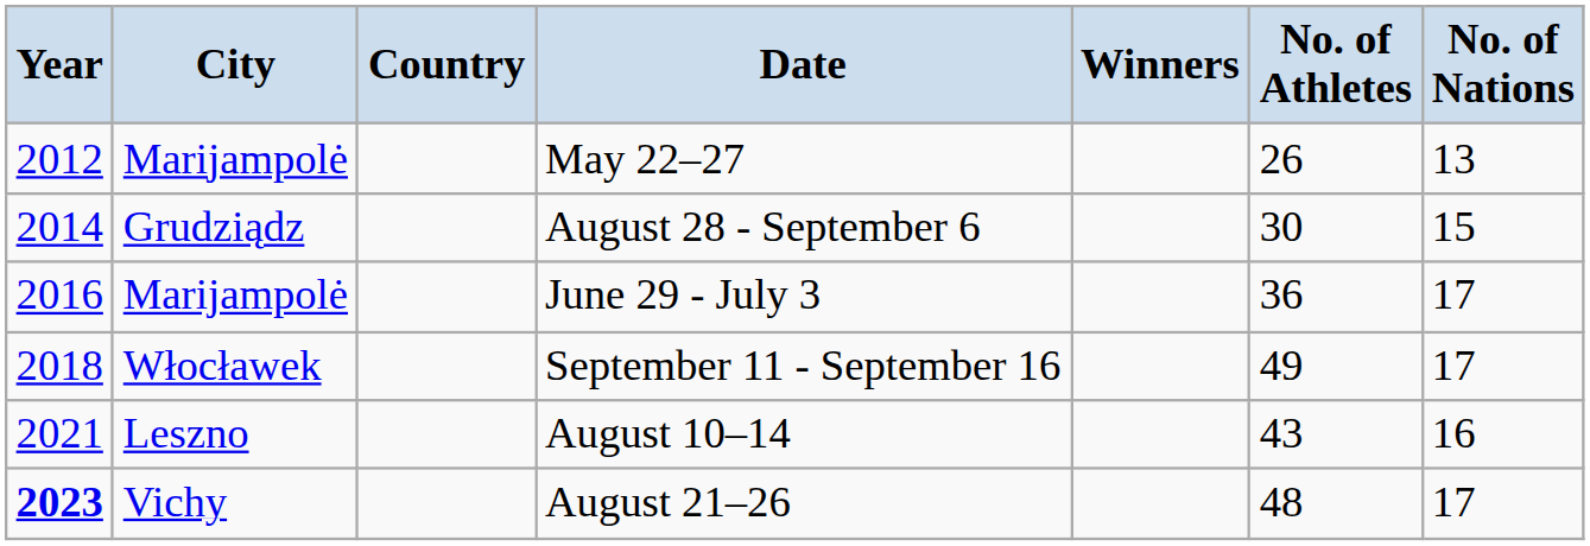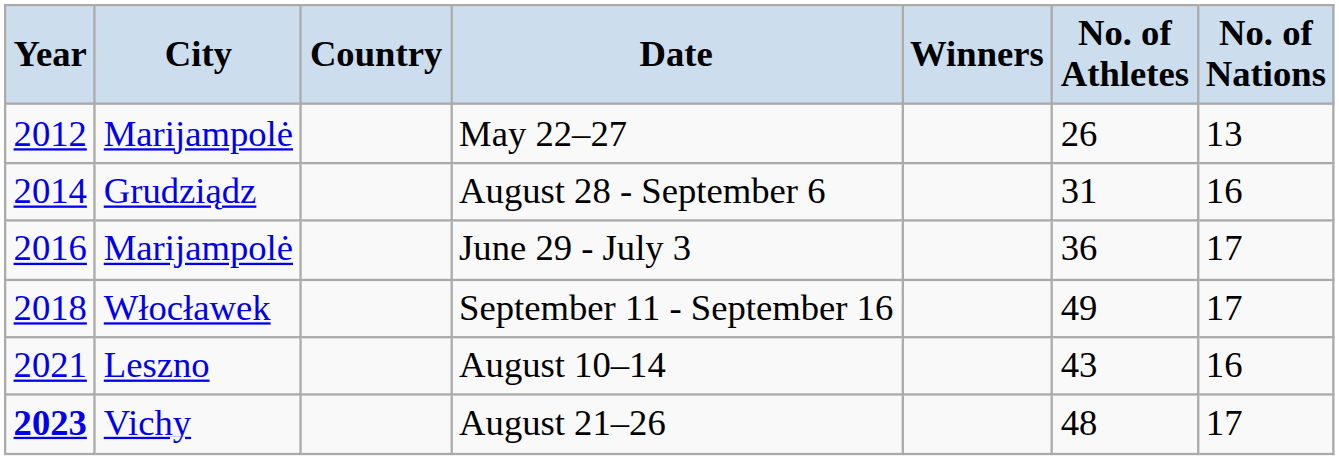August 28 - September 6 | No. of Athletes: 30 -> 31
August 28 - September 6 | No. of Nations: 15 -> 16
